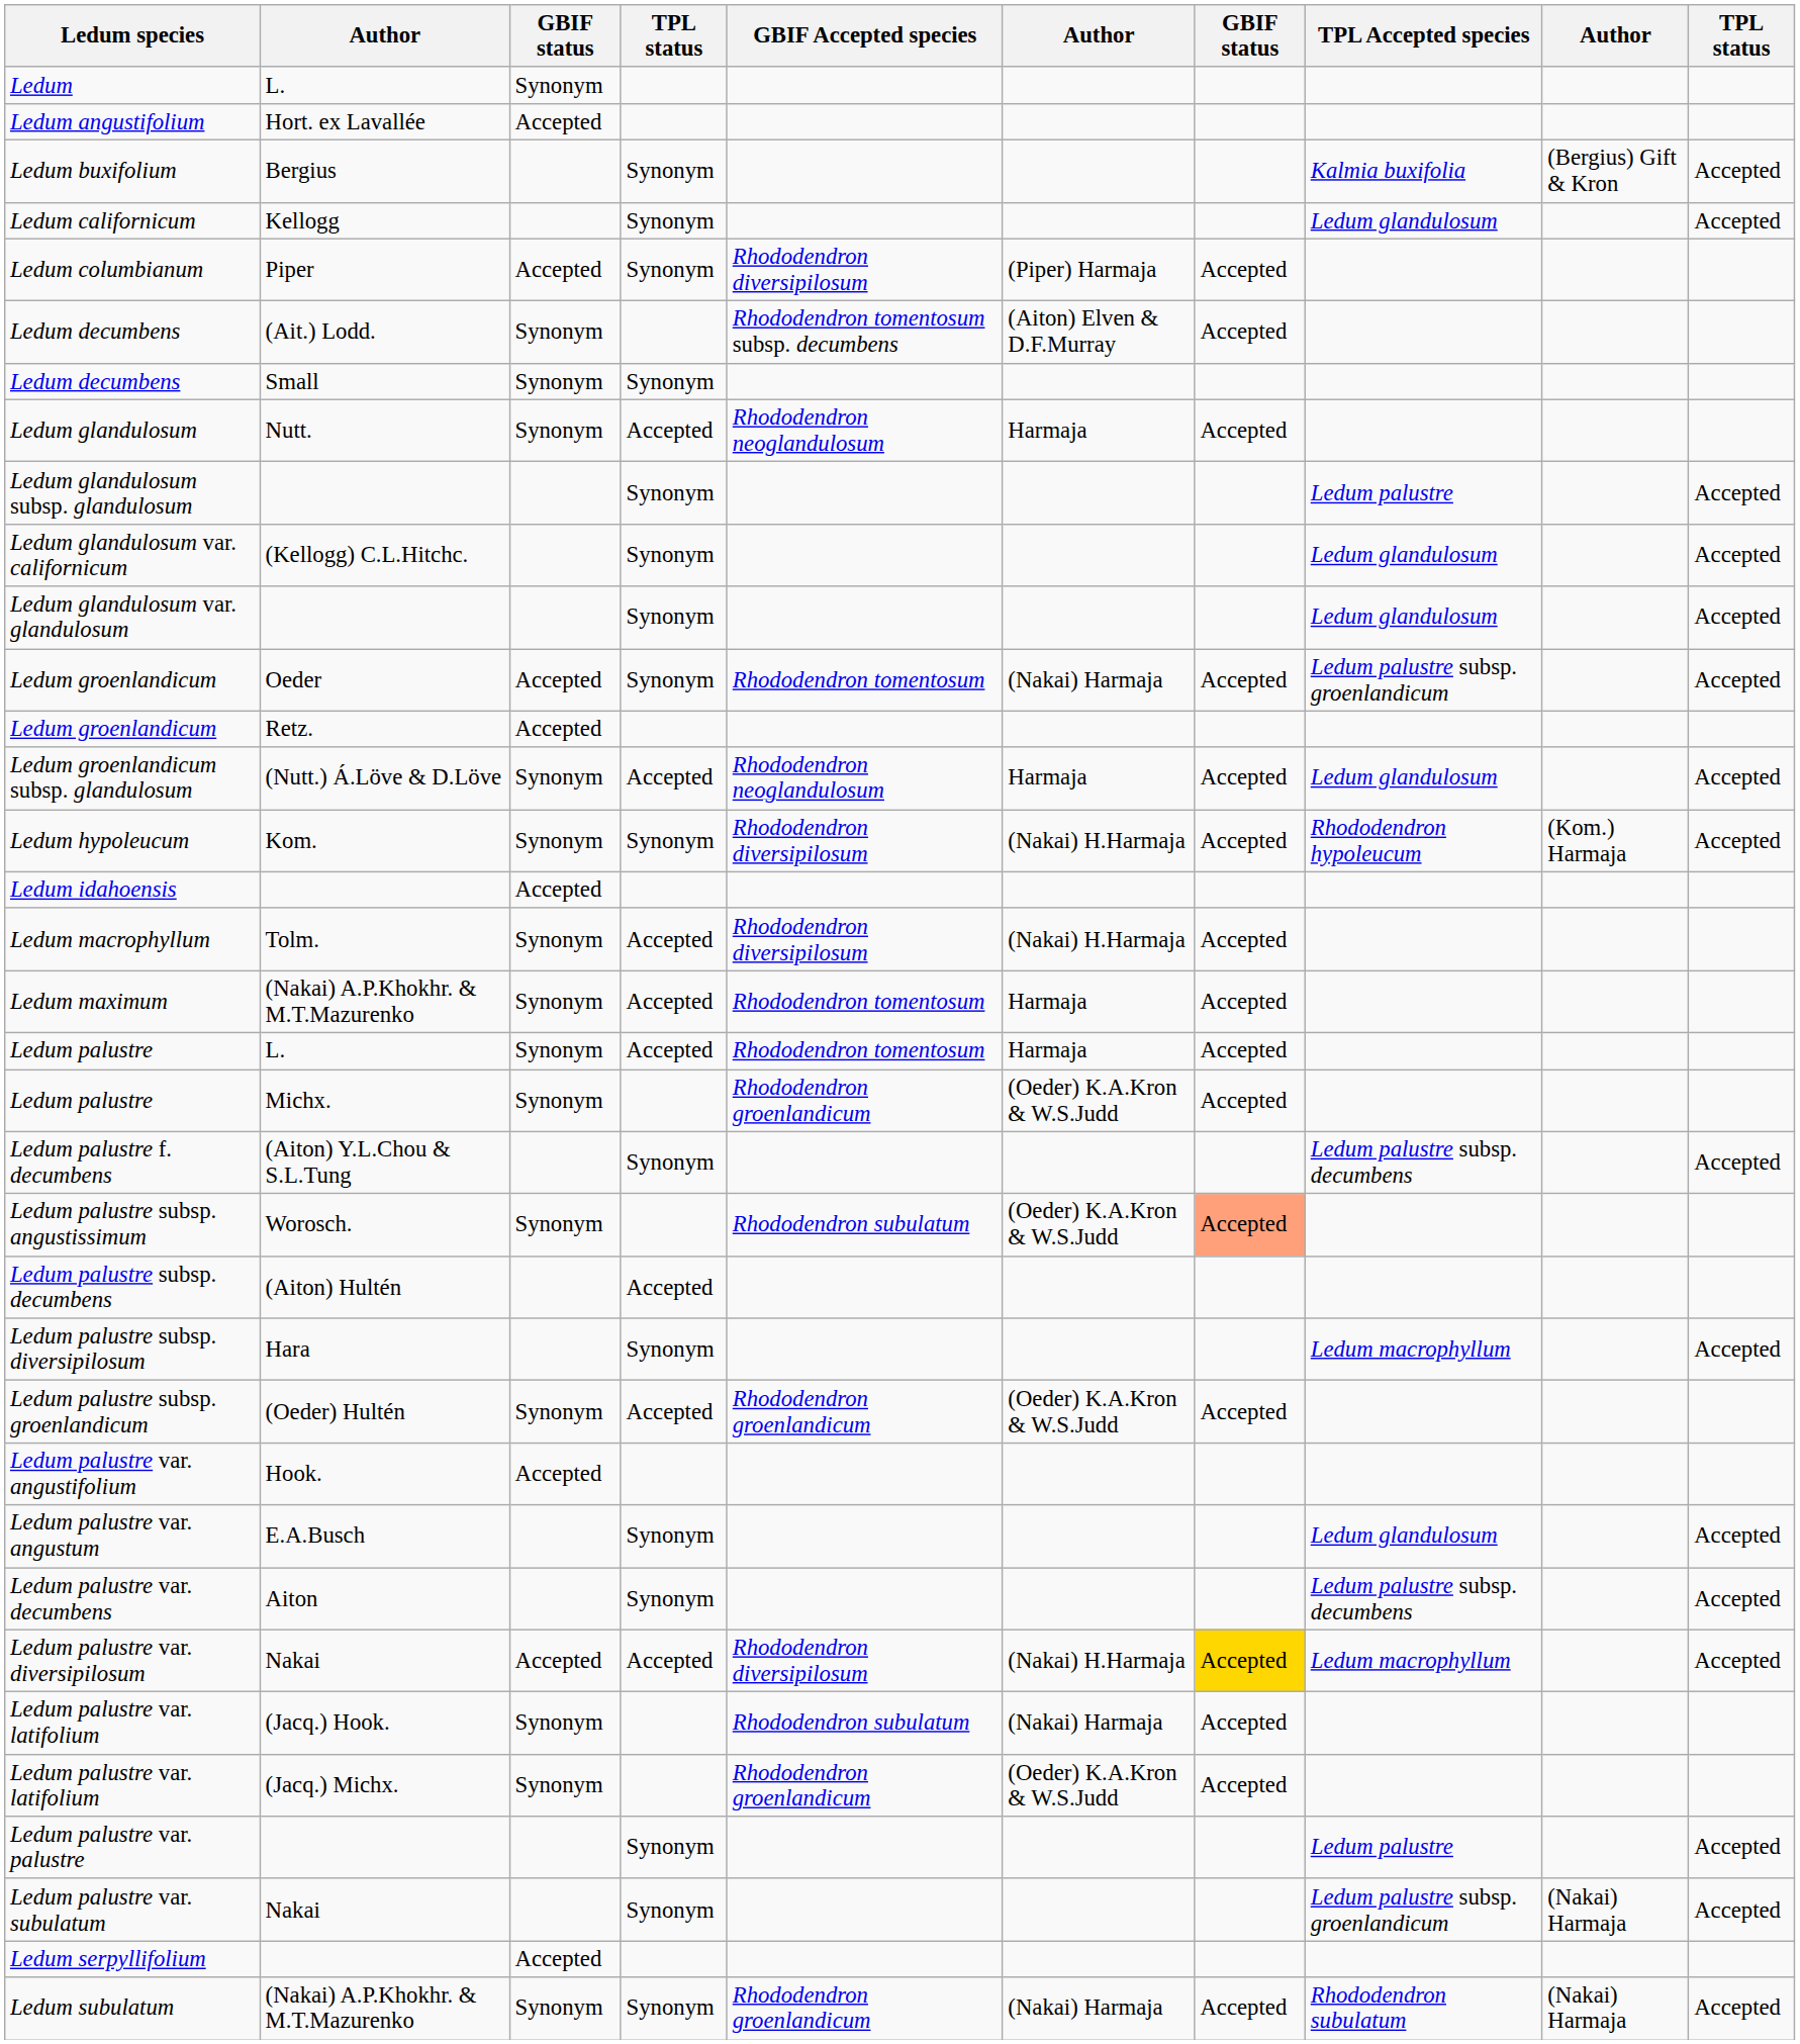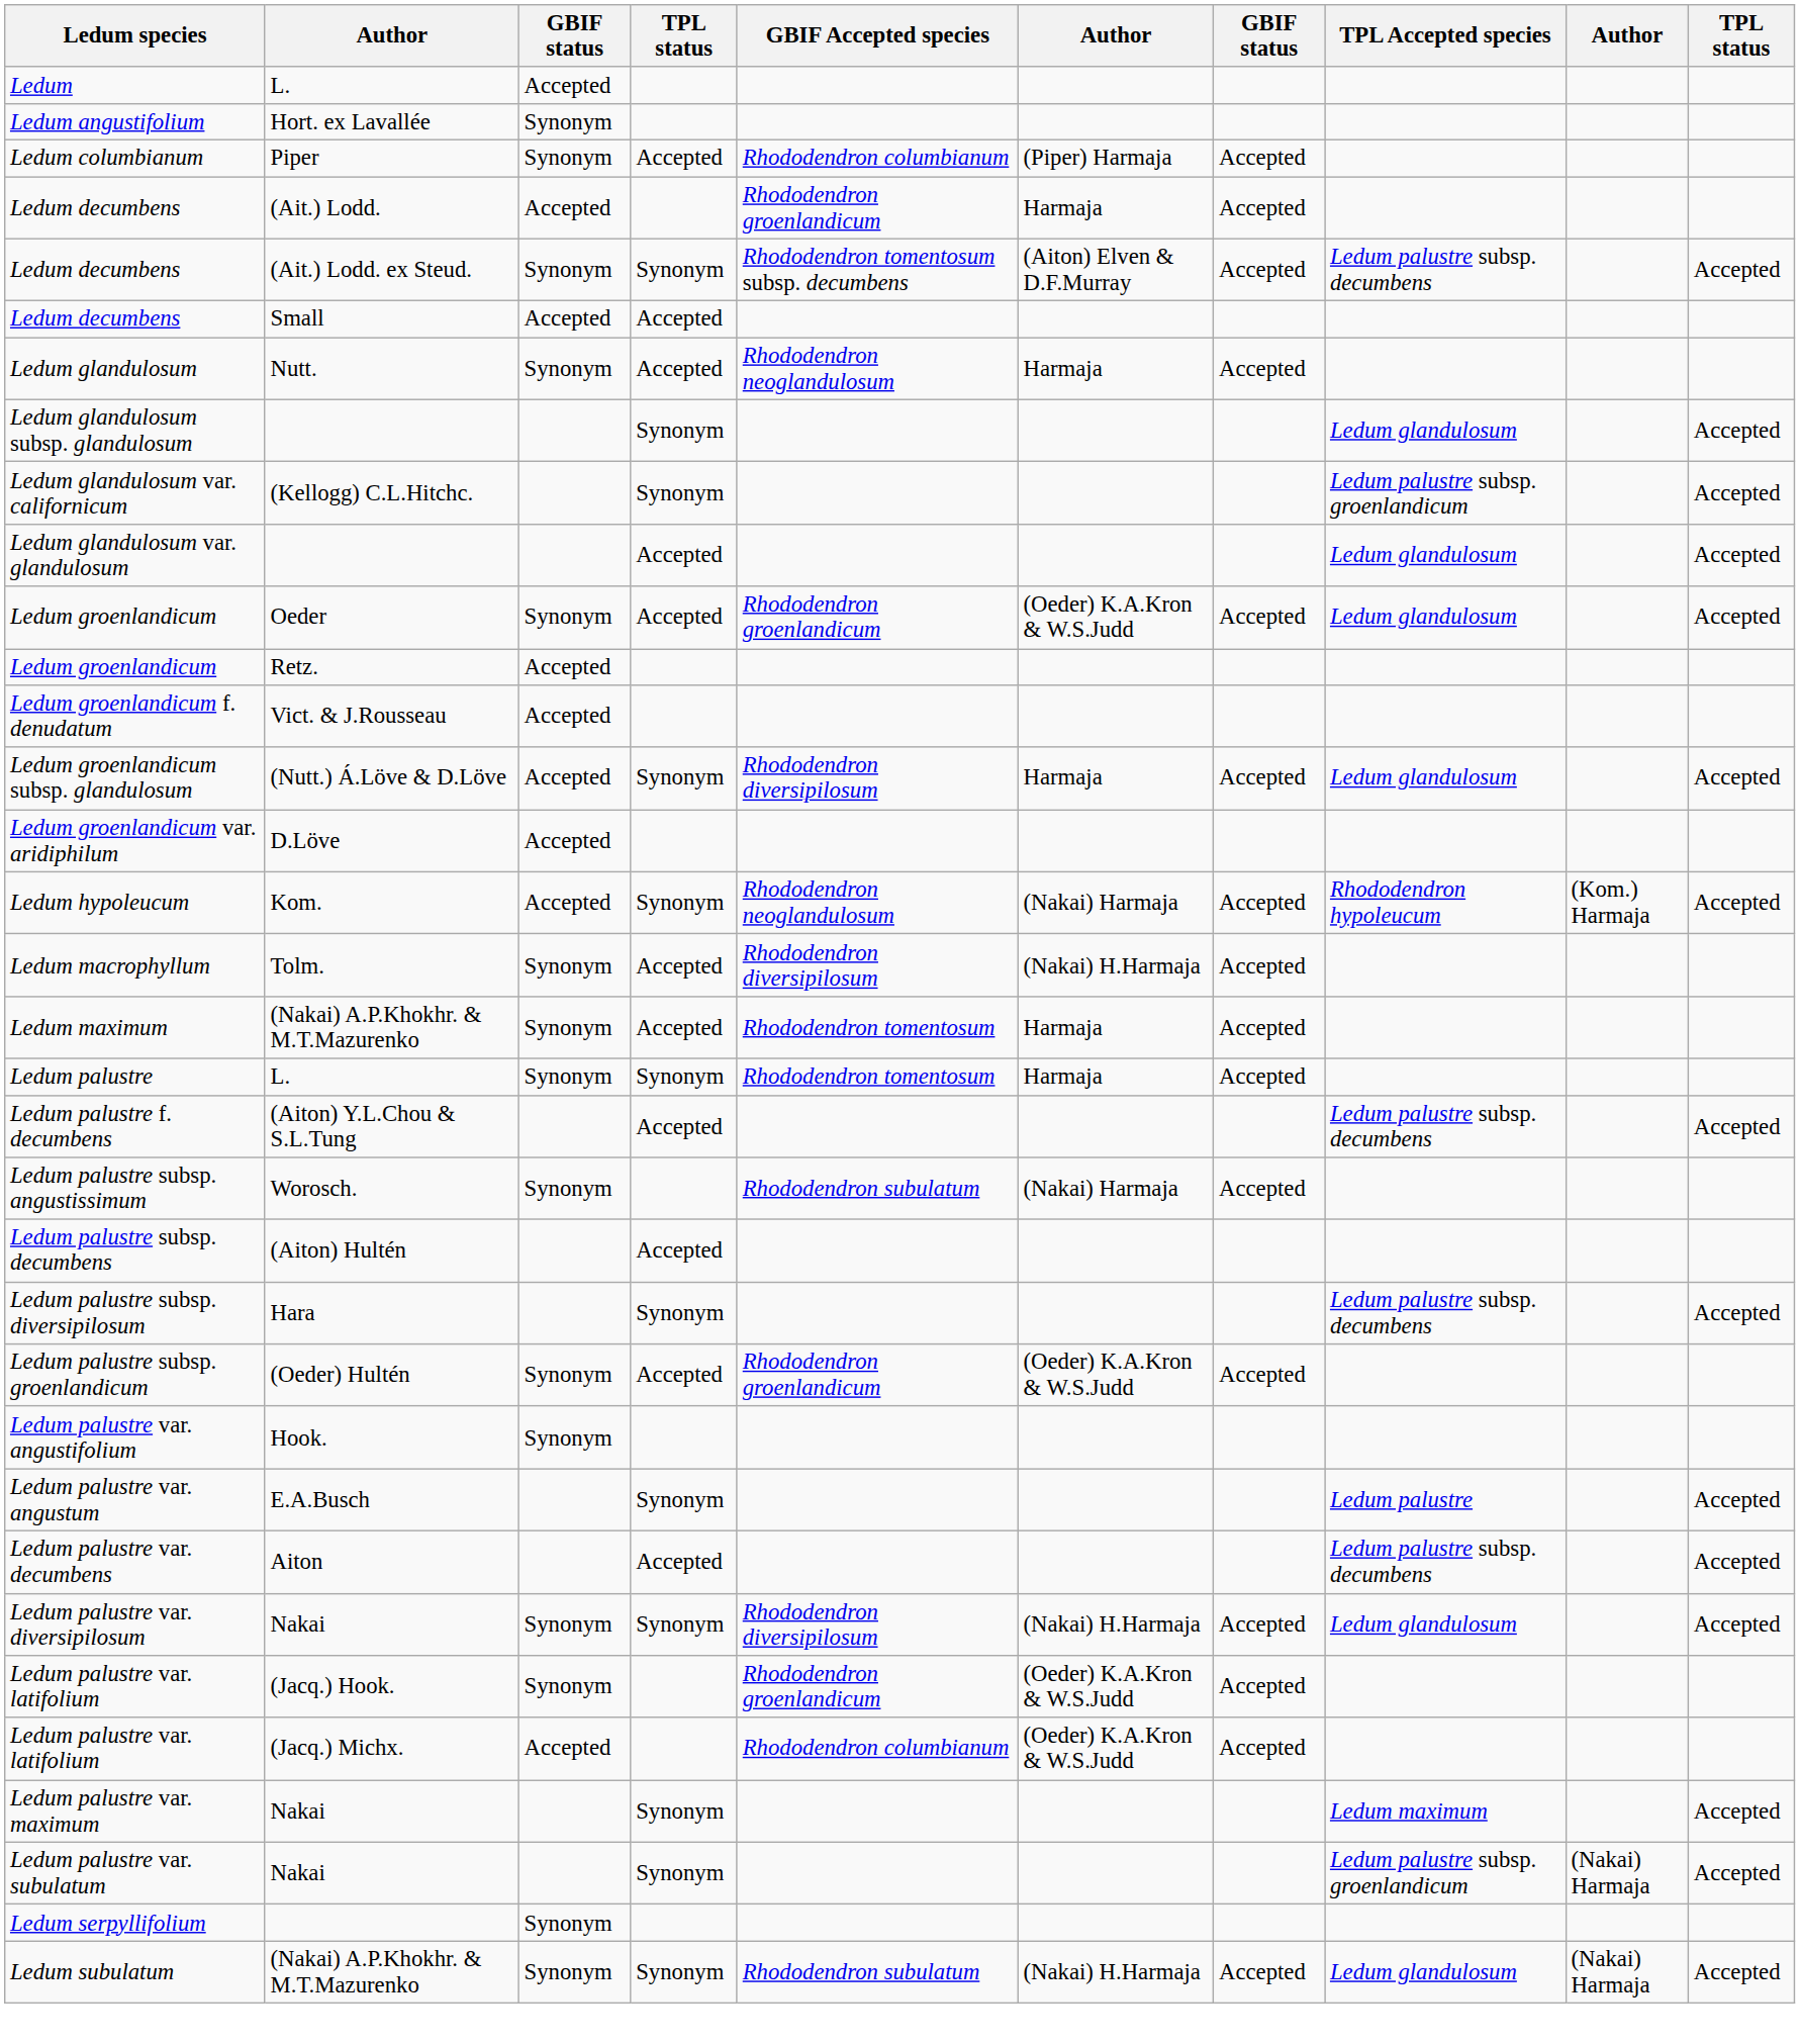Ledum | column 3: Synonym -> Accepted
Ledum angustifolium | column 3: Accepted -> Synonym
- row: Ledum buxifolium | Bergius | Synonym | Kalmia buxifolia | (Bergius) Gift & Kron | Accepted
- row: Ledum californicum | Kellogg | Synonym | Ledum glandulosum | Accepted
Ledum columbianum | column 3: Accepted -> Synonym
Ledum columbianum | column 4: Synonym -> Accepted
Ledum columbianum | GBIF Accepted species: Rhododendron diversipilosum -> Rhododendron columbianum
Ledum decumbens / (Ait.) Lodd. | column 3: Synonym -> Accepted
Ledum decumbens / (Ait.) Lodd. | GBIF Accepted species: Rhododendron tomentosum subsp. decumbens -> Rhododendron groenlandicum
Ledum decumbens / (Ait.) Lodd. | column 6: (Aiton) Elven & D.F.Murray -> Harmaja
+ row: Ledum decumbens | (Ait.) Lodd. ex Steud. | Synonym | Synonym | Rhododendron tomentosum subsp. decumbens | (Aiton) Elven & D.F.Murray | Accepted | Ledum palustre subsp. decumbens | Accepted
Ledum decumbens / Small | column 3: Synonym -> Accepted
Ledum decumbens / Small | column 4: Synonym -> Accepted
Ledum glandulosum subsp. glandulosum | TPL Accepted species: Ledum palustre -> Ledum glandulosum
Ledum glandulosum var. californicum | TPL Accepted species: Ledum glandulosum -> Ledum palustre subsp. groenlandicum
Ledum glandulosum var. glandulosum | column 4: Synonym -> Accepted
Ledum groenlandicum / Oeder | column 3: Accepted -> Synonym
Ledum groenlandicum / Oeder | column 4: Synonym -> Accepted
Ledum groenlandicum / Oeder | GBIF Accepted species: Rhododendron tomentosum -> Rhododendron groenlandicum
Ledum groenlandicum / Oeder | column 6: (Nakai) Harmaja -> (Oeder) K.A.Kron & W.S.Judd
Ledum groenlandicum / Oeder | TPL Accepted species: Ledum palustre subsp. groenlandicum -> Ledum glandulosum
+ row: Ledum groenlandicum f. denudatum | Vict. & J.Rousseau | Accepted
Ledum groenlandicum subsp. glandulosum | column 3: Synonym -> Accepted
Ledum groenlandicum subsp. glandulosum | column 4: Accepted -> Synonym
Ledum groenlandicum subsp. glandulosum | GBIF Accepted species: Rhododendron neoglandulosum -> Rhododendron diversipilosum
+ row: Ledum groenlandicum var. aridiphilum | D.Löve | Accepted
Ledum hypoleucum | column 3: Synonym -> Accepted
Ledum hypoleucum | GBIF Accepted species: Rhododendron diversipilosum -> Rhododendron neoglandulosum
Ledum hypoleucum | column 6: (Nakai) H.Harmaja -> (Nakai) Harmaja
- row: Ledum idahoensis | Accepted
Ledum palustre / L. | column 4: Accepted -> Synonym
- row: Ledum palustre | Michx. | Synonym | Rhododendron groenlandicum | (Oeder) K.A.Kron & W.S.Judd | Accepted
Ledum palustre f. decumbens | column 4: Synonym -> Accepted
Ledum palustre subsp. angustissimum | column 6: (Oeder) K.A.Kron & W.S.Judd -> (Nakai) Harmaja
Ledum palustre subsp. angustissimum | column 7: lightsalmon background -> no background
Ledum palustre subsp. diversipilosum | TPL Accepted species: Ledum macrophyllum -> Ledum palustre subsp. decumbens
Ledum palustre var. angustifolium | column 3: Accepted -> Synonym
Ledum palustre var. angustum | TPL Accepted species: Ledum glandulosum -> Ledum palustre
Ledum palustre var. decumbens | column 4: Synonym -> Accepted
Ledum palustre var. diversipilosum | column 3: Accepted -> Synonym
Ledum palustre var. diversipilosum | column 4: Accepted -> Synonym
Ledum palustre var. diversipilosum | column 7: gold background -> no background
Ledum palustre var. diversipilosum | TPL Accepted species: Ledum macrophyllum -> Ledum glandulosum
Ledum palustre var. latifolium / (Jacq.) Hook. | GBIF Accepted species: Rhododendron subulatum -> Rhododendron groenlandicum
Ledum palustre var. latifolium / (Jacq.) Hook. | column 6: (Nakai) Harmaja -> (Oeder) K.A.Kron & W.S.Judd
Ledum palustre var. latifolium / (Jacq.) Michx. | column 3: Synonym -> Accepted
Ledum palustre var. latifolium / (Jacq.) Michx. | GBIF Accepted species: Rhododendron groenlandicum -> Rhododendron columbianum
+ row: Ledum palustre var. maximum | Nakai | Synonym | Ledum maximum | Accepted
- row: Ledum palustre var. palustre | Synonym | Ledum palustre | Accepted
Ledum serpyllifolium | column 3: Accepted -> Synonym
Ledum subulatum | GBIF Accepted species: Rhododendron groenlandicum -> Rhododendron subulatum
Ledum subulatum | column 6: (Nakai) Harmaja -> (Nakai) H.Harmaja
Ledum subulatum | TPL Accepted species: Rhododendron subulatum -> Ledum glandulosum
